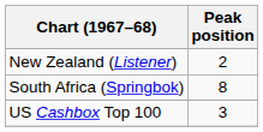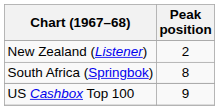US Cashbox Top 100 | Peak position: 3 -> 9
